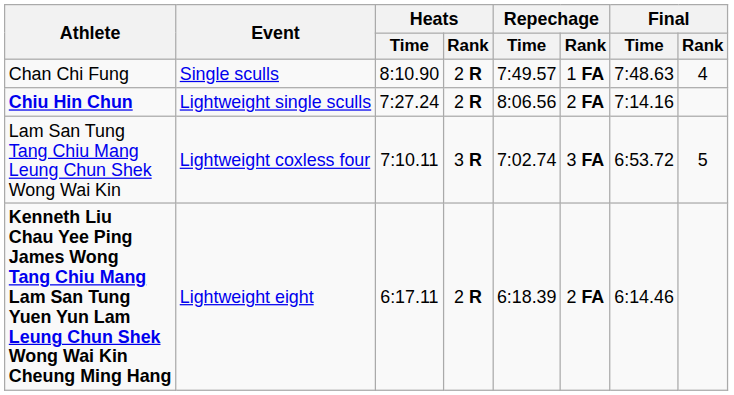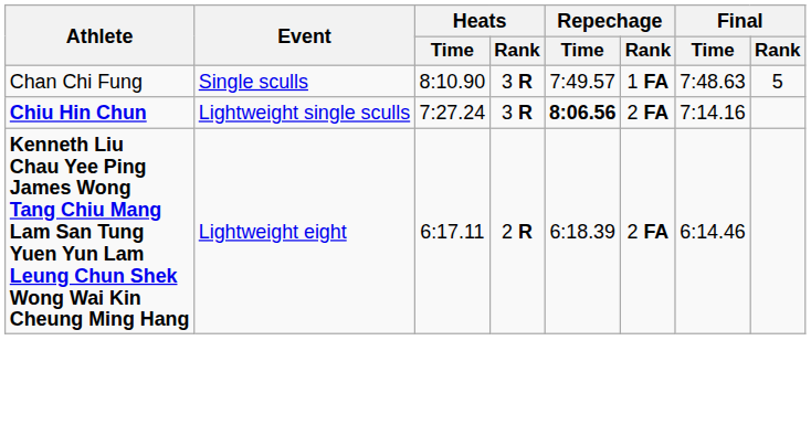Chan Chi Fung | Heats / Rank: 2 R -> 3 R
Chan Chi Fung | Final / Rank: 4 -> 5
Chiu Hin Chun | Heats / Rank: 2 R -> 3 R
Chiu Hin Chun | Repechage / Time: normal -> bold
- row: Lam San Tung Tang Chiu Mang Leung Chun Shek Wong Wai Kin | Lightweight coxless four | 7:10.11 | 3 R | 7:02.74 | 3 FA | 6:53.72 | 5
